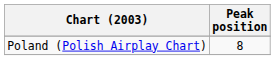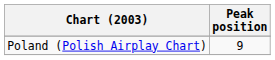Poland (Polish Airplay Chart) | Peak position: 8 -> 9
